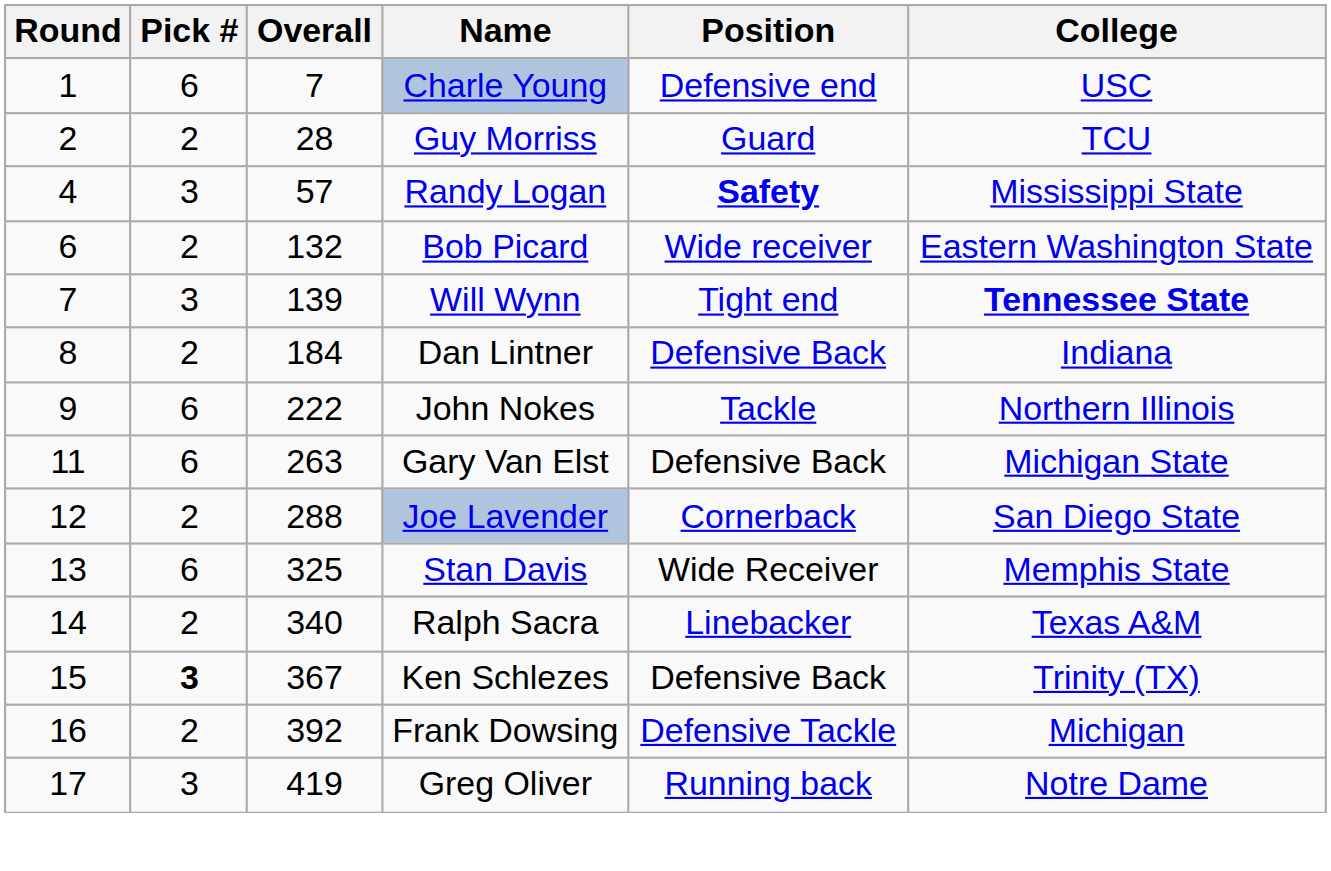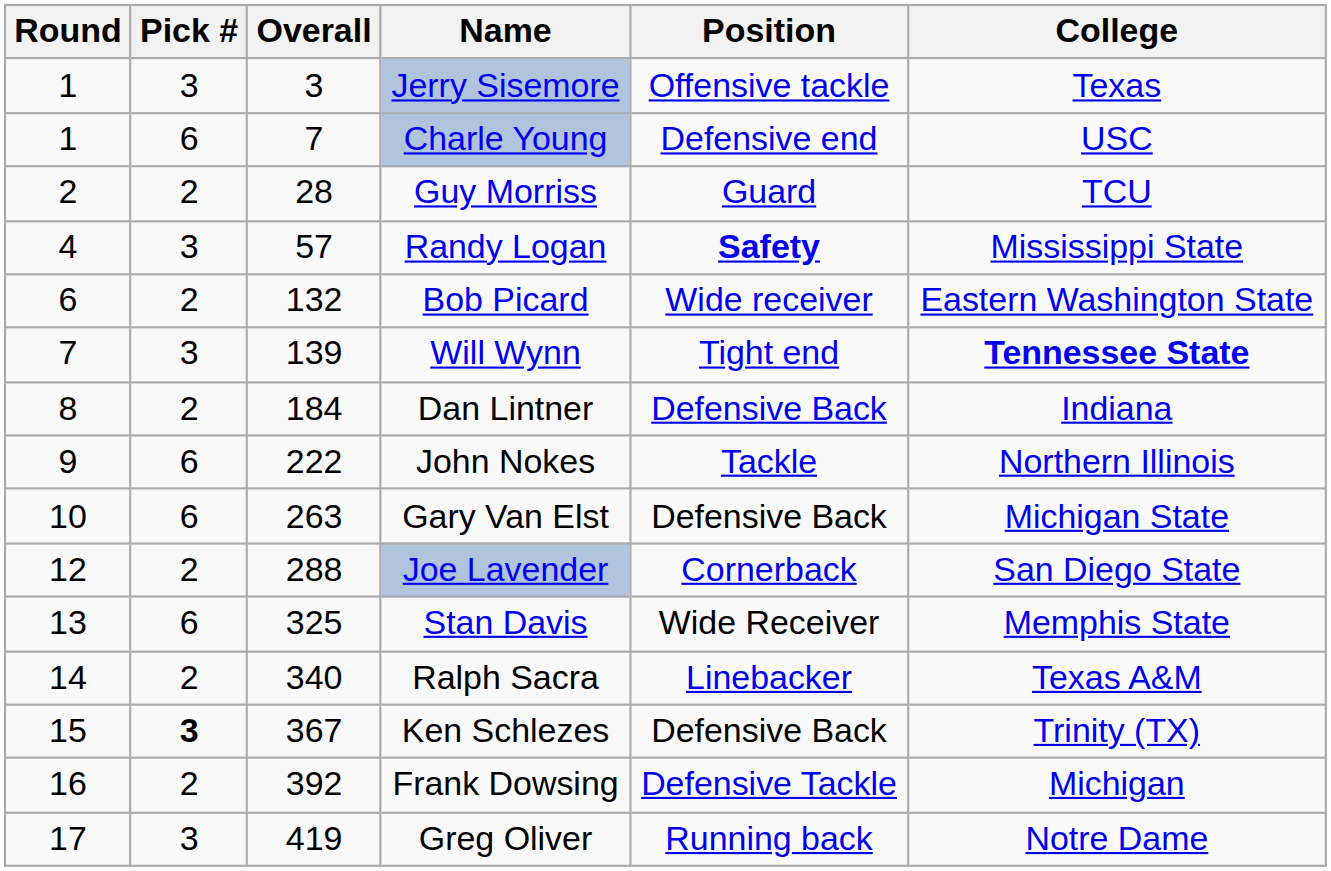+ row: 1 | 3 | 3 | Jerry Sisemore | Offensive tackle | Texas
Gary Van Elst | Round: 11 -> 10
